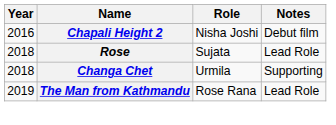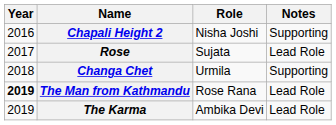Chapali Height 2 | Notes: Debut film -> Supporting
Rose | Year: 2018 -> 2017
The Man from Kathmandu | Year: normal -> bold
+ row: 2019 | The Karma | Ambika Devi | Lead Role
